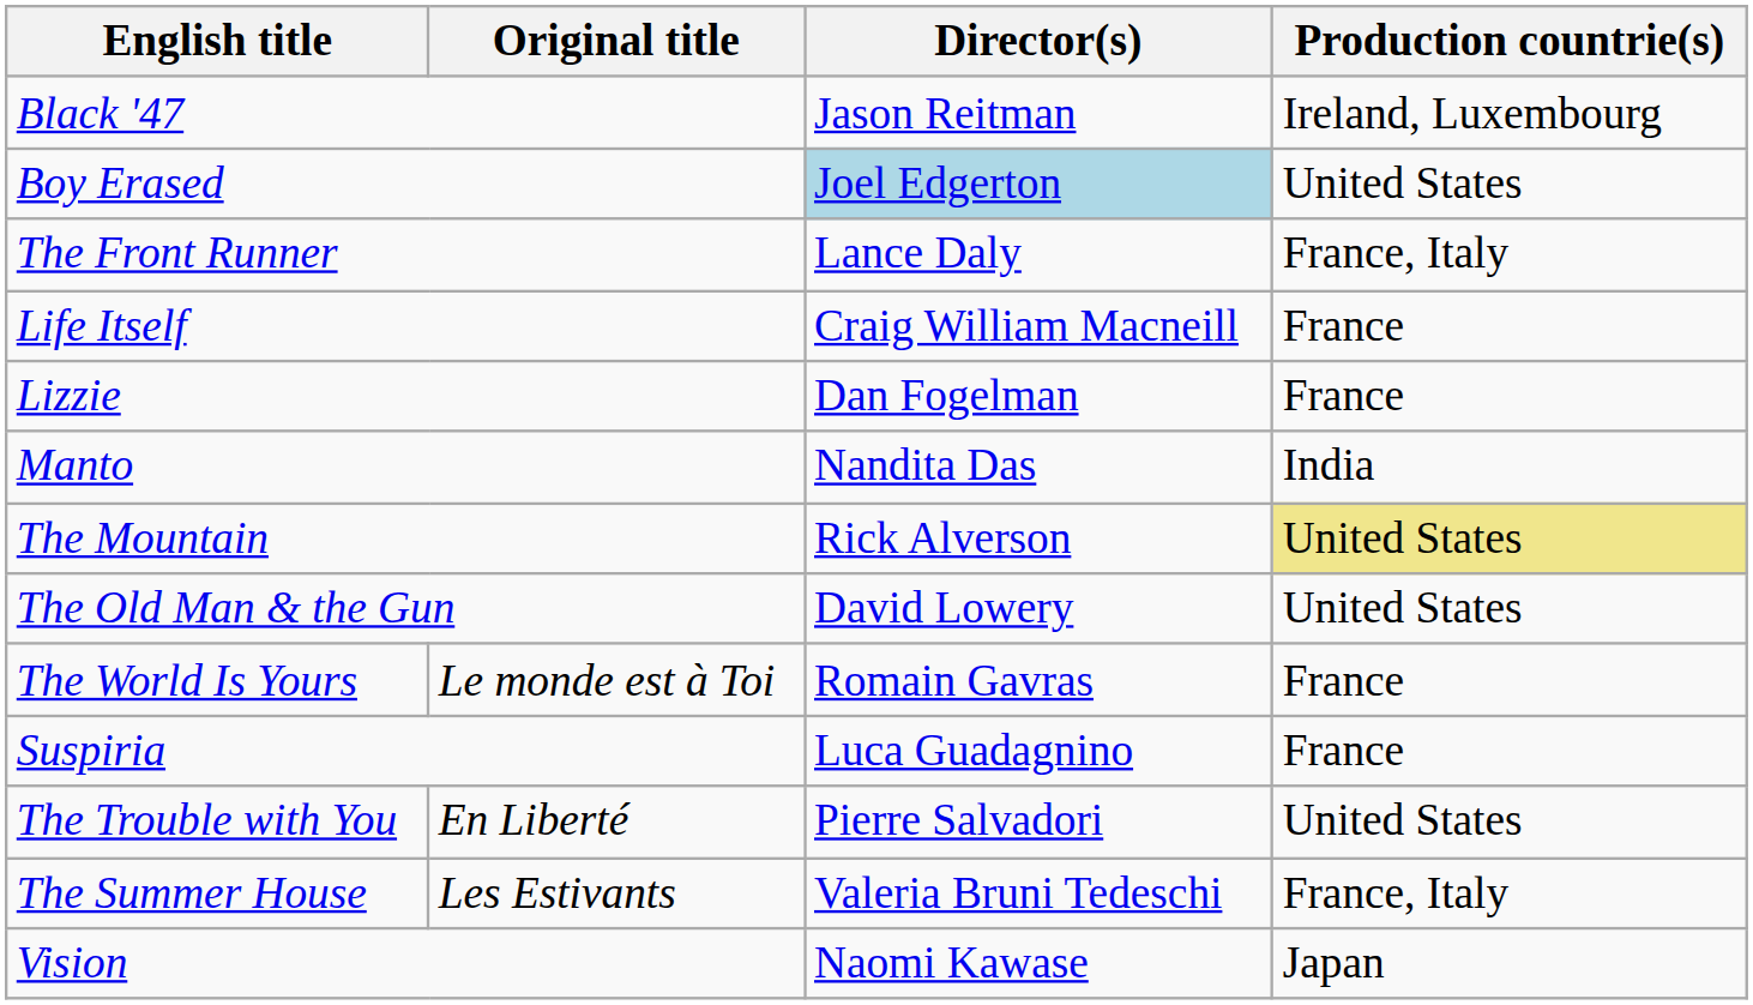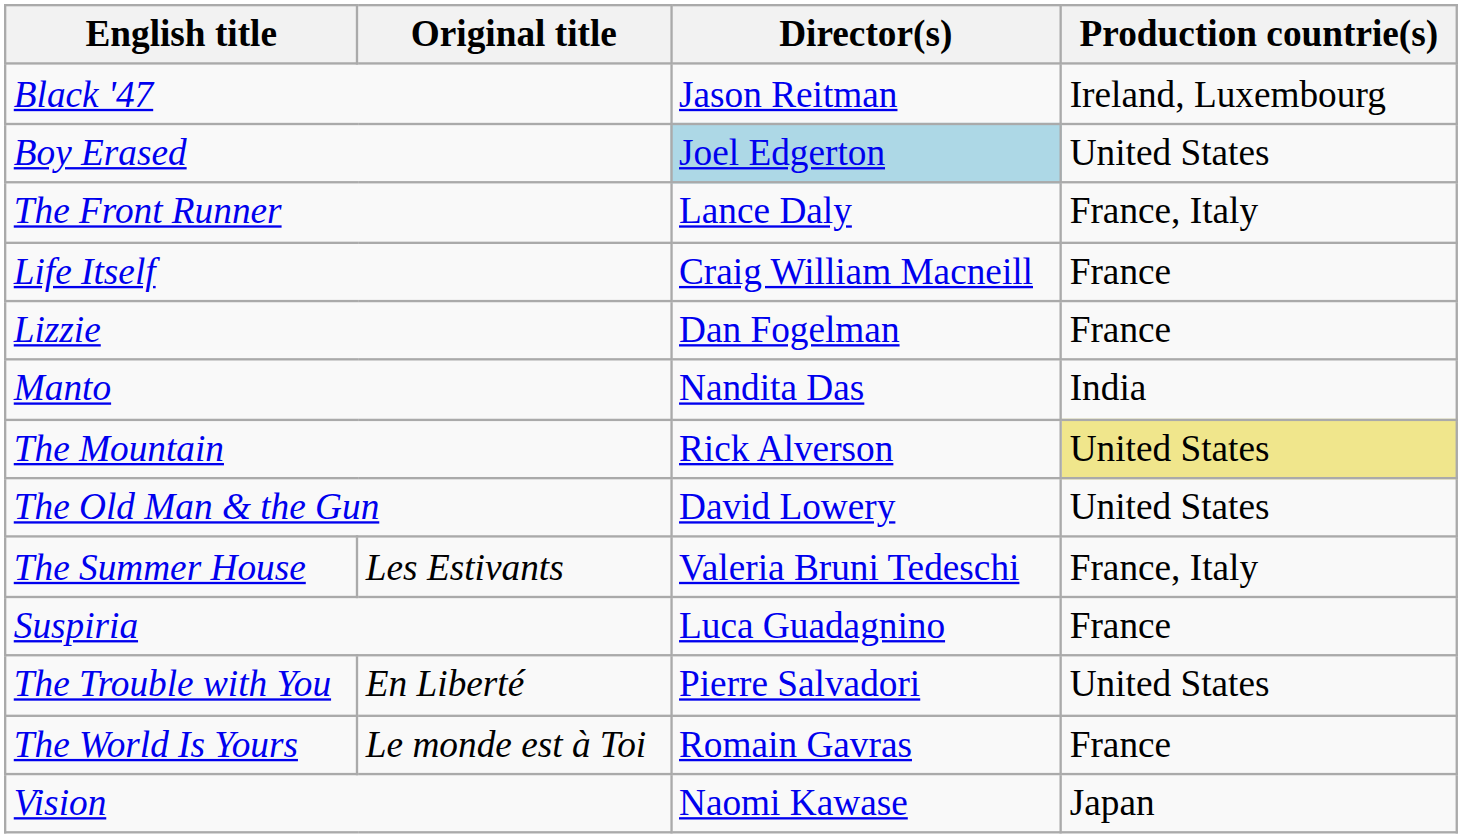rows swapped: The Summer House <-> The World Is Yours
